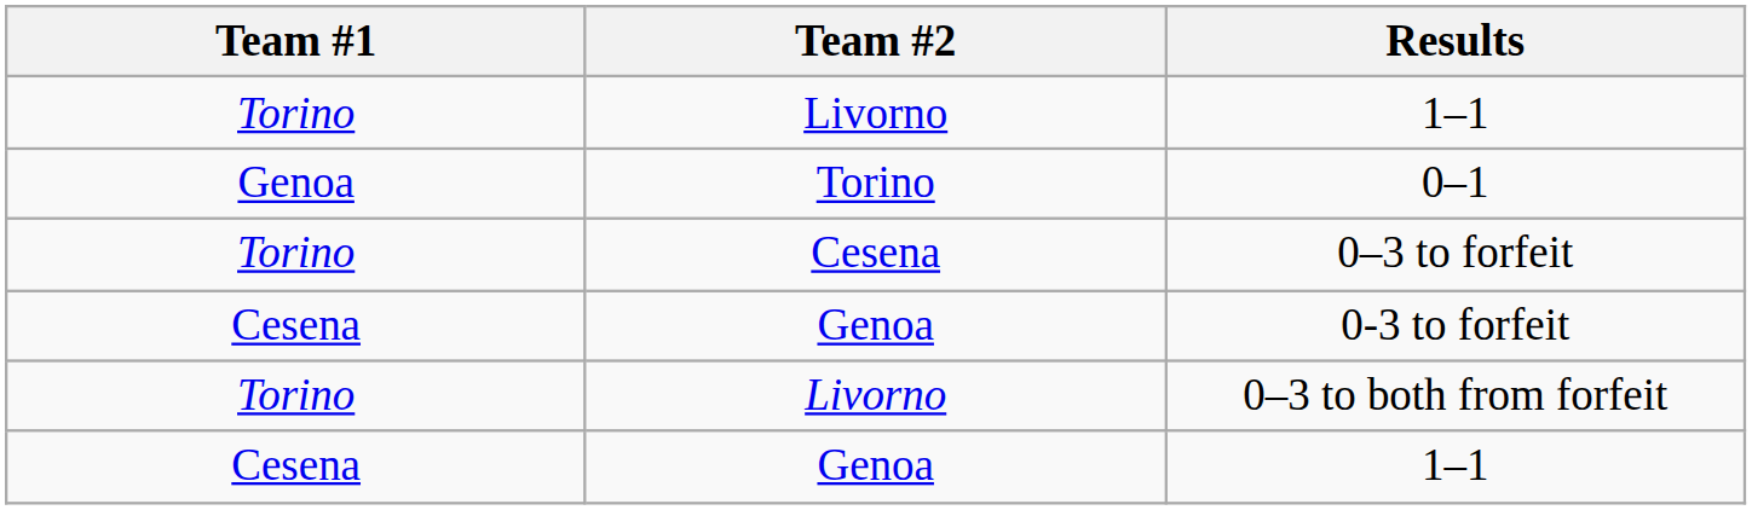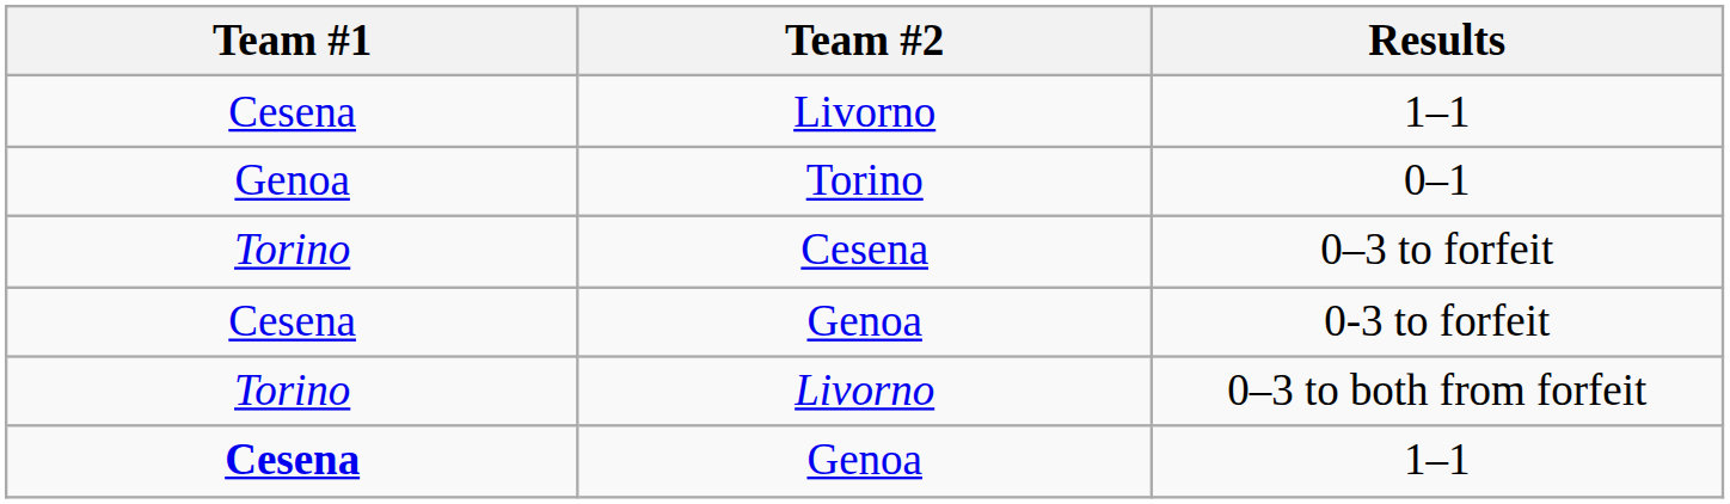Livorno / 1–1 | Team #1: Torino -> Cesena
Genoa / 1–1 | Team #1: normal -> bold
